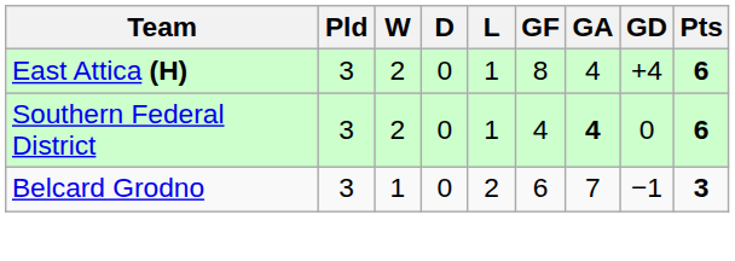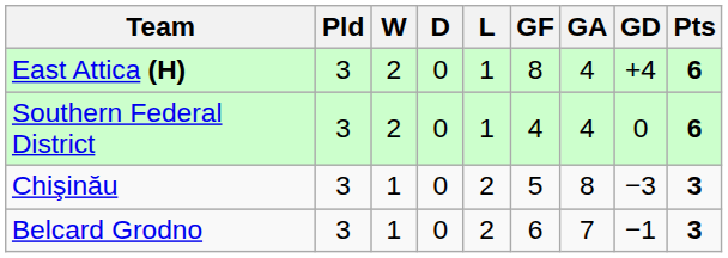Southern Federal District | GA: bold -> normal
+ row: Chişinău | 3 | 1 | 0 | 2 | 5 | 8 | −3 | 3
